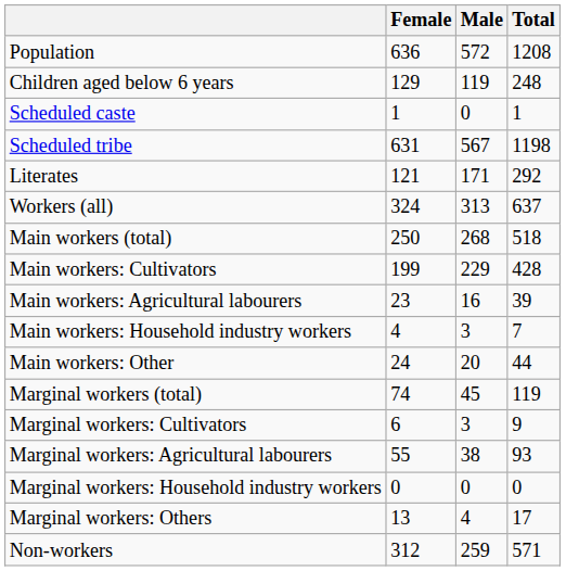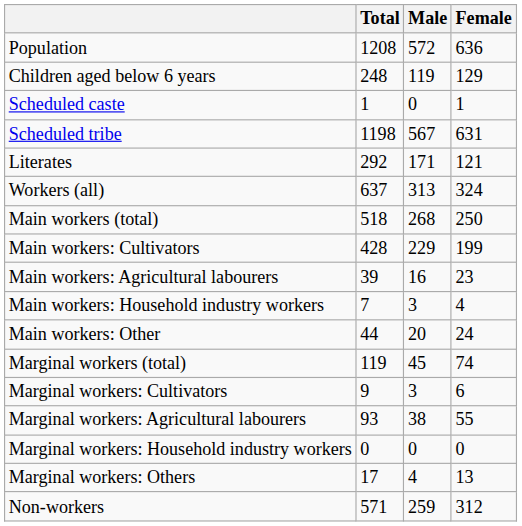columns swapped: Total <-> Female
